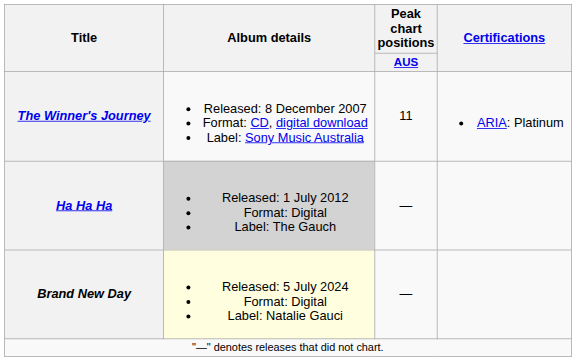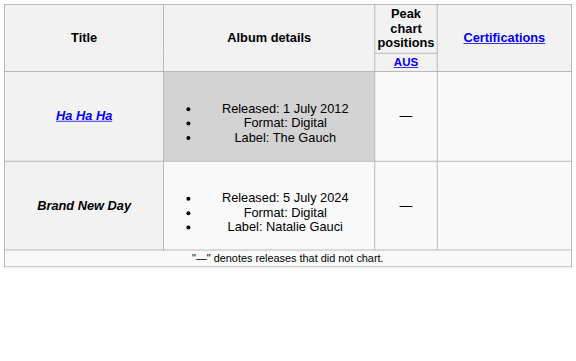- row: The Winner's Journey | Released: 8 December 2007 Format: CD, digital download Label: Sony Music Australia | 11 | ARIA: Platinum
Brand New Day | Album details: lightyellow background -> no background
